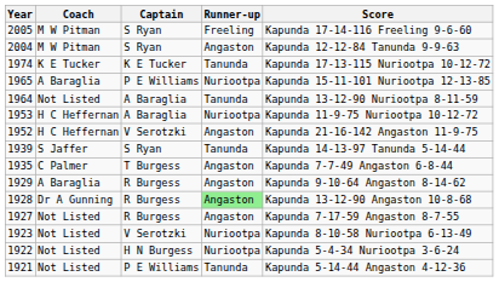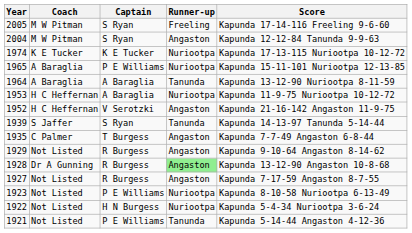1974 | Runner-up: Tanunda -> Nuriootpa
1964 | Coach: Not Listed -> A Baraglia
1929 | Coach: A Baraglia -> Not Listed
1923 | Captain: V Serotzki -> P E Williams
